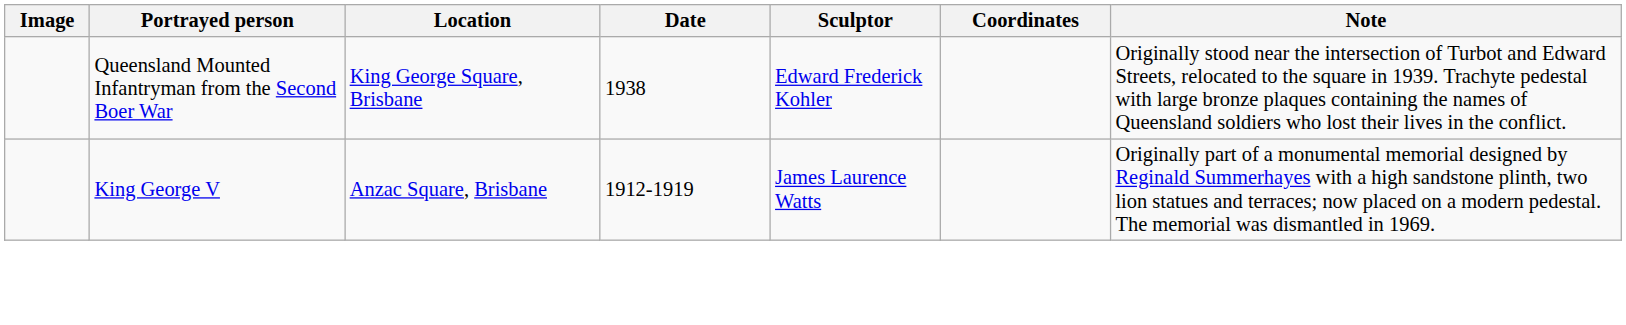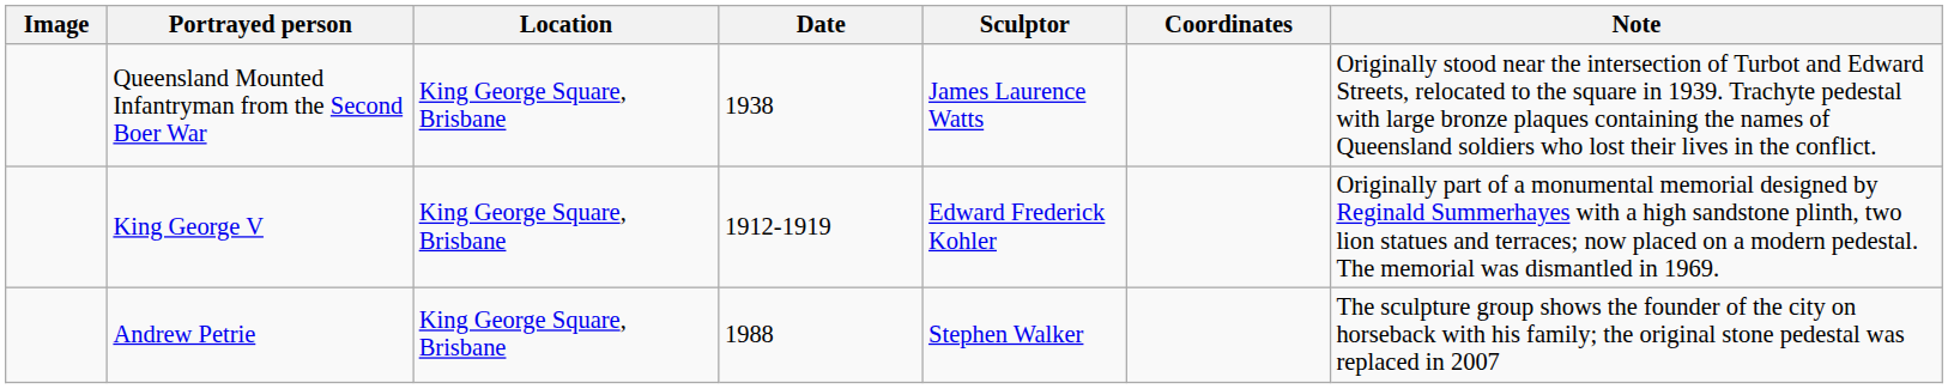Queensland Mounted Infantryman from the Second Boer War | Sculptor: Edward Frederick Kohler -> James Laurence Watts
King George V | Location: Anzac Square, Brisbane -> King George Square, Brisbane
King George V | Sculptor: James Laurence Watts -> Edward Frederick Kohler
+ row: Andrew Petrie | King George Square, Brisbane | 1988 | Stephen Walker | The sculpture group shows the founder of the city on horseback with his family; the original stone pedestal was replaced in 2007
